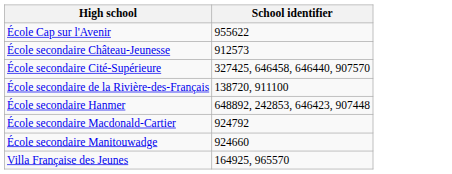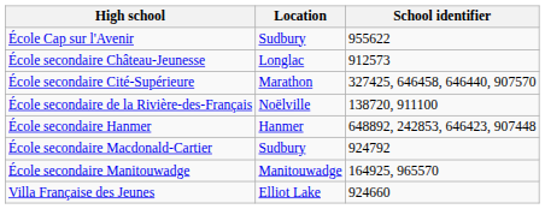+ column: Location | Sudbury | Longlac | Marathon | Noëlville | Hanmer | Sudbury | Manitouwadge | Elliot Lake
École secondaire Manitouwadge | School identifier: 924660 -> 164925, 965570
Villa Française des Jeunes | School identifier: 164925, 965570 -> 924660
